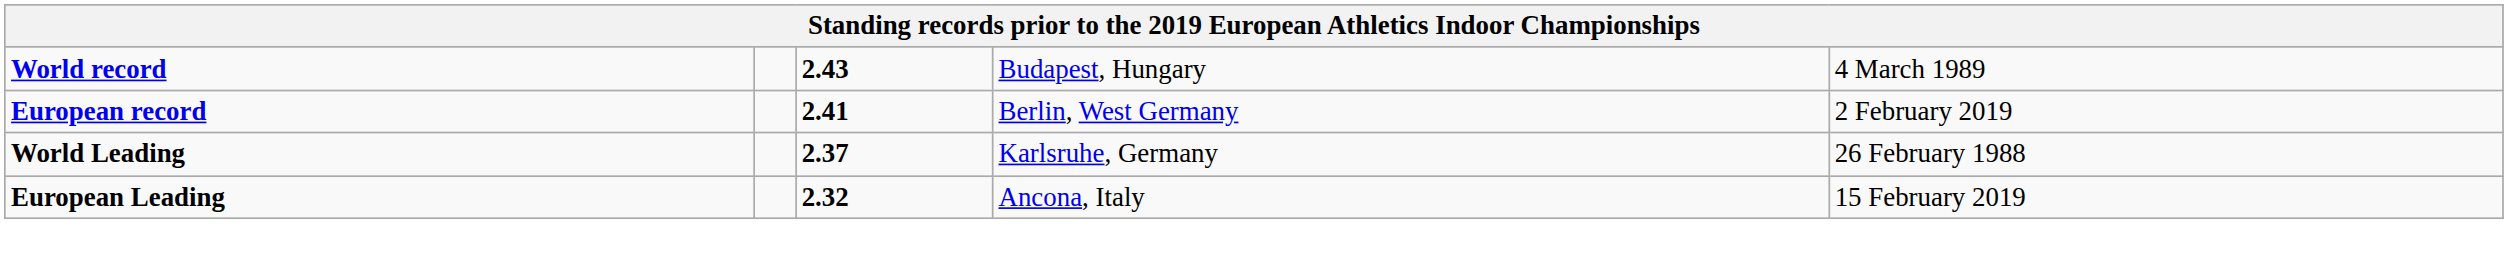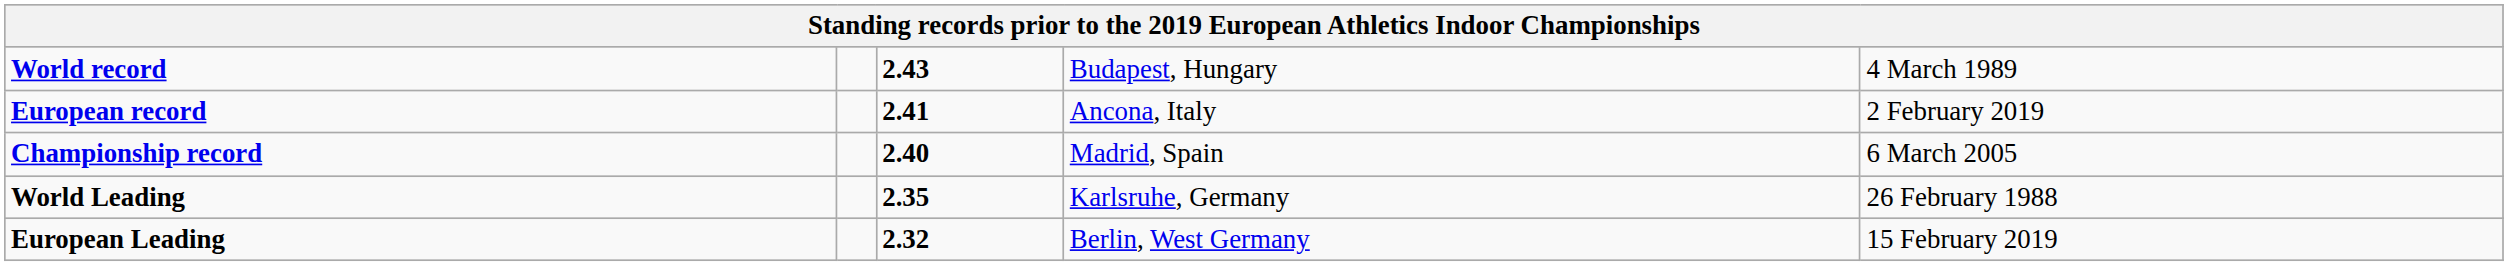European record | column 4: Berlin, West Germany -> Ancona, Italy
+ row: Championship record | 2.40 | Madrid, Spain | 6 March 2005
World Leading | column 3: 2.37 -> 2.35
European Leading | column 4: Ancona, Italy -> Berlin, West Germany
